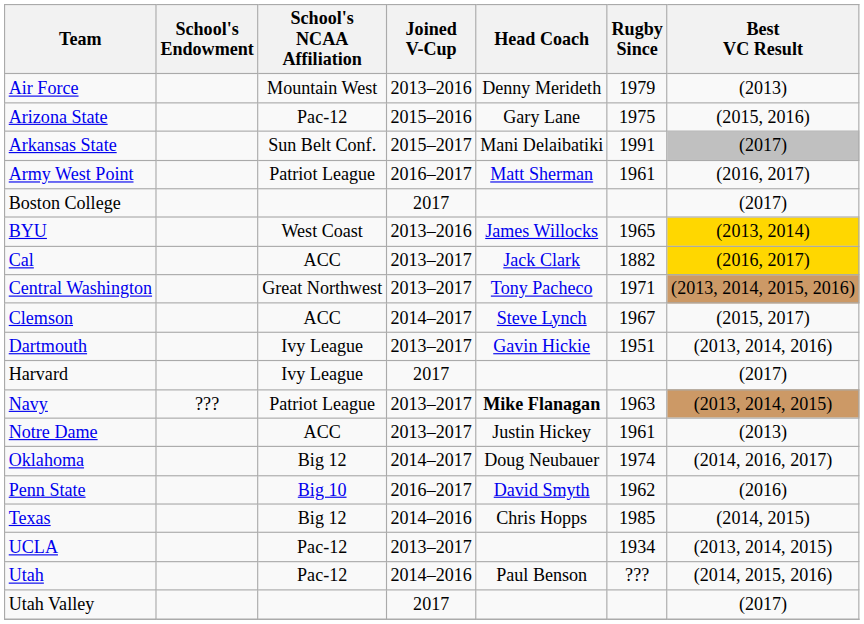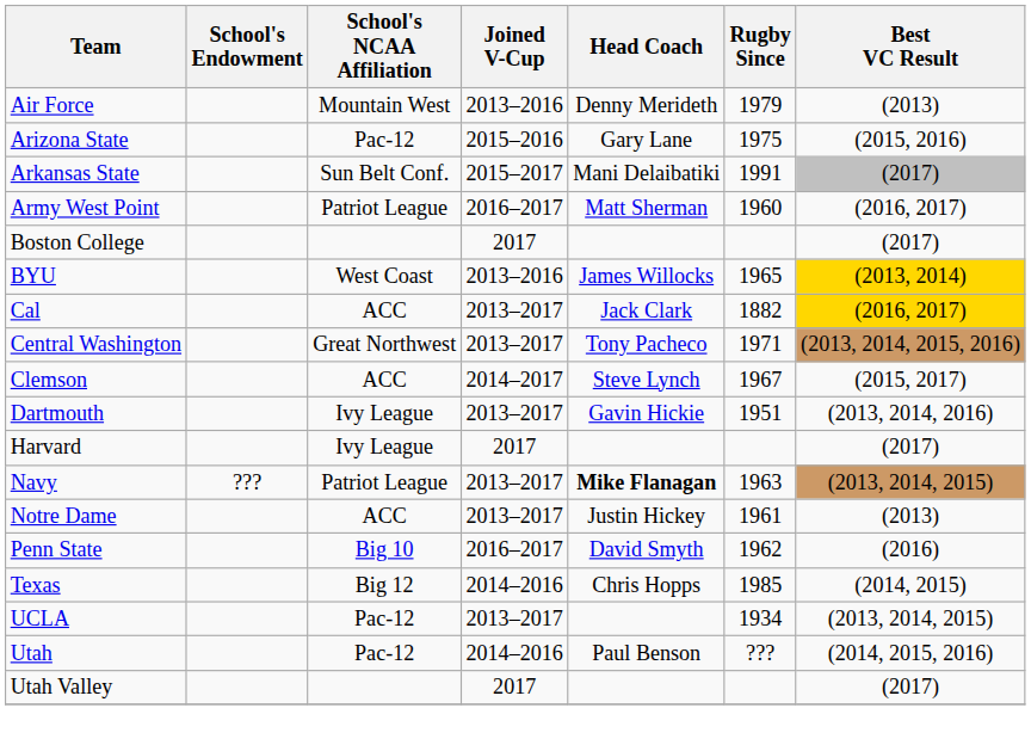Army West Point | Rugby Since: 1961 -> 1960
- row: Oklahoma | Big 12 | 2014–2017 | Doug Neubauer | 1974 | (2014, 2016, 2017)
